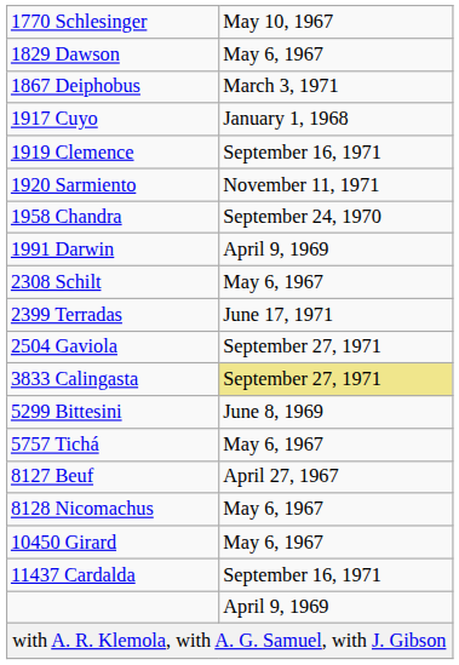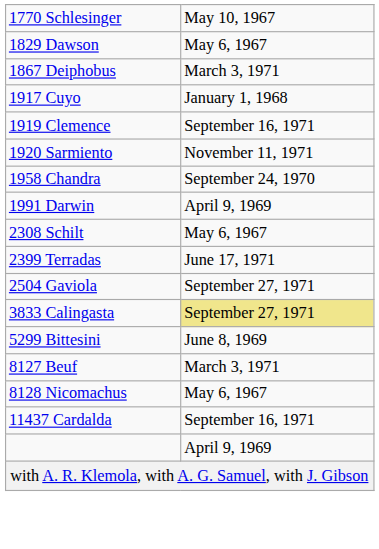- row: 5757 Tichá | May 6, 1967
8127 Beuf | column 2: April 27, 1967 -> March 3, 1971
- row: 10450 Girard | May 6, 1967
